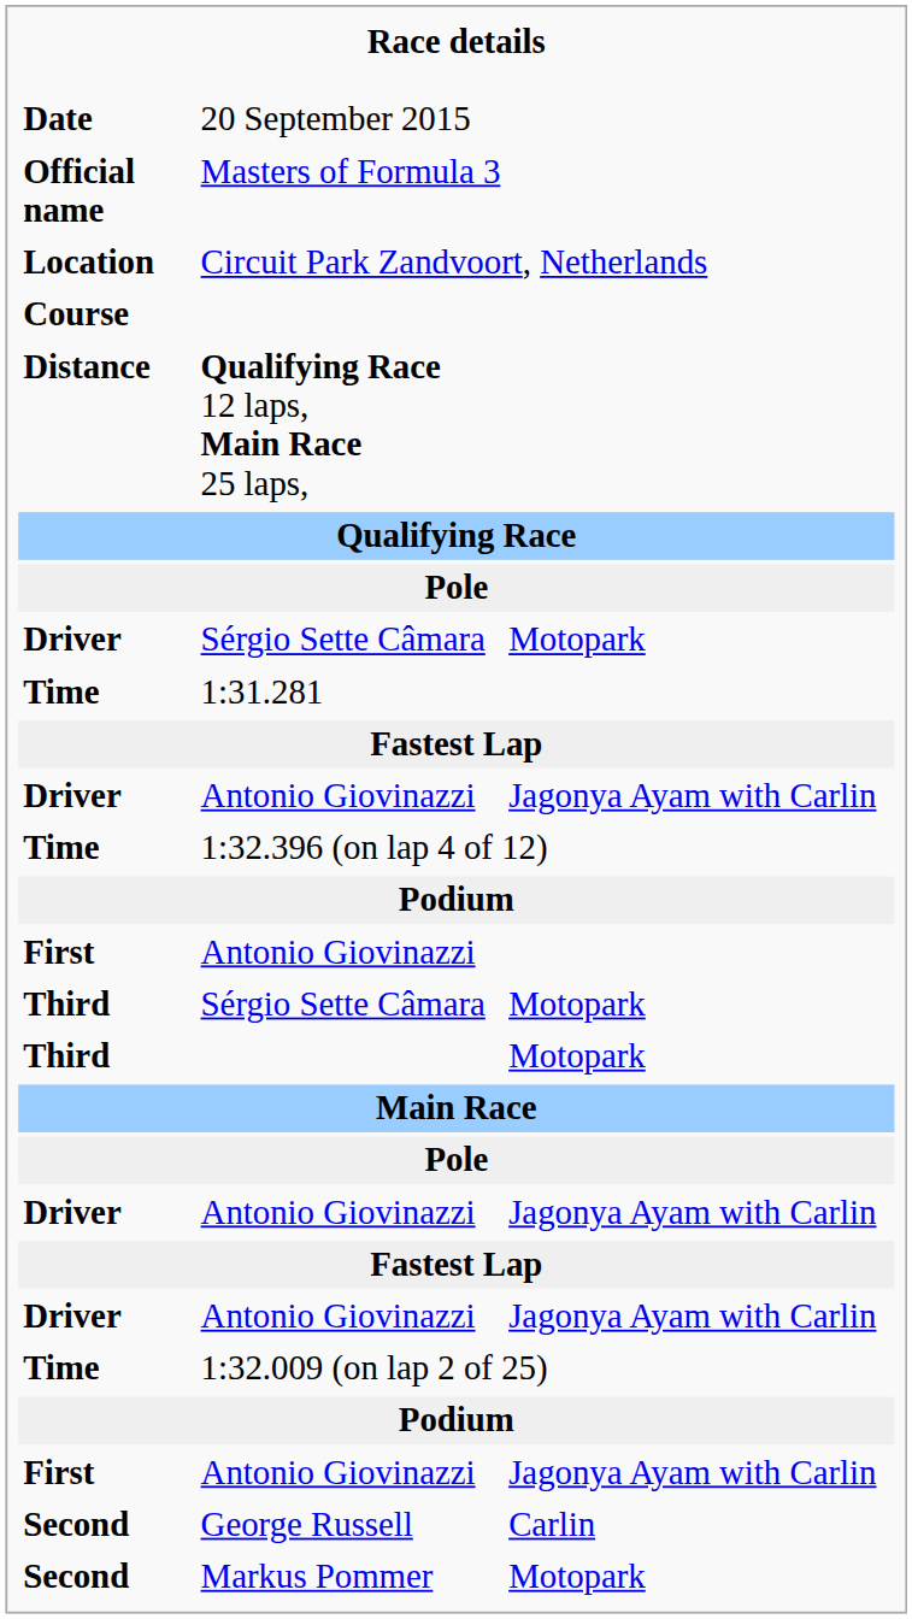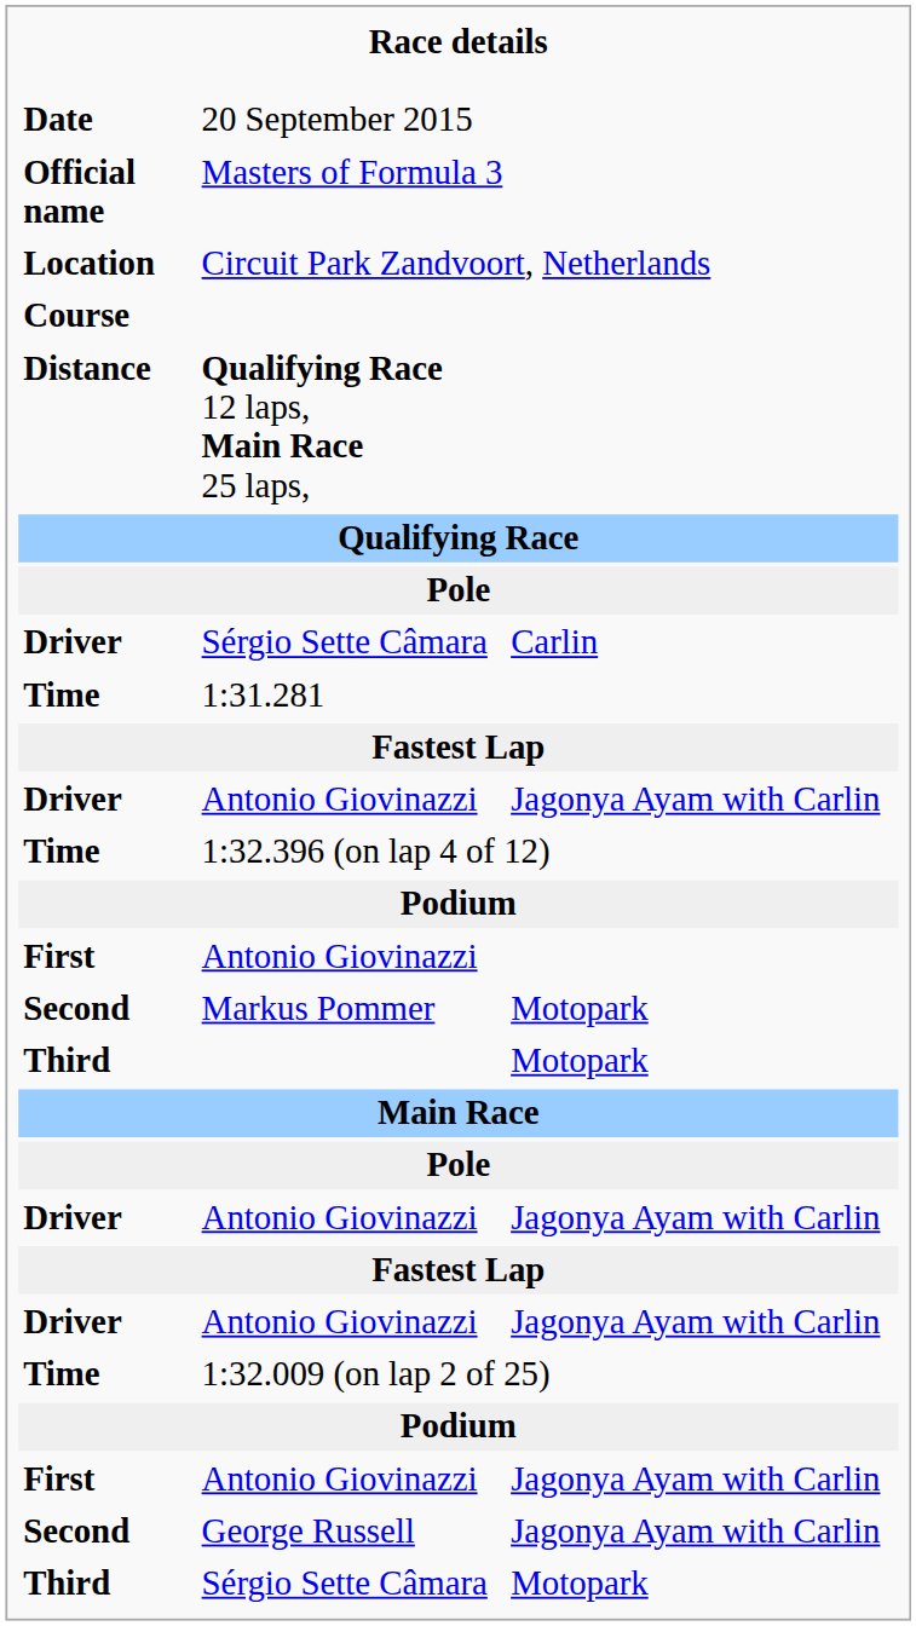Driver / Sérgio Sette Câmara | column 3: Motopark -> Carlin
rows swapped: Markus Pommer <-> Third / Sérgio Sette Câmara
George Russell | column 3: Carlin -> Jagonya Ayam with Carlin
